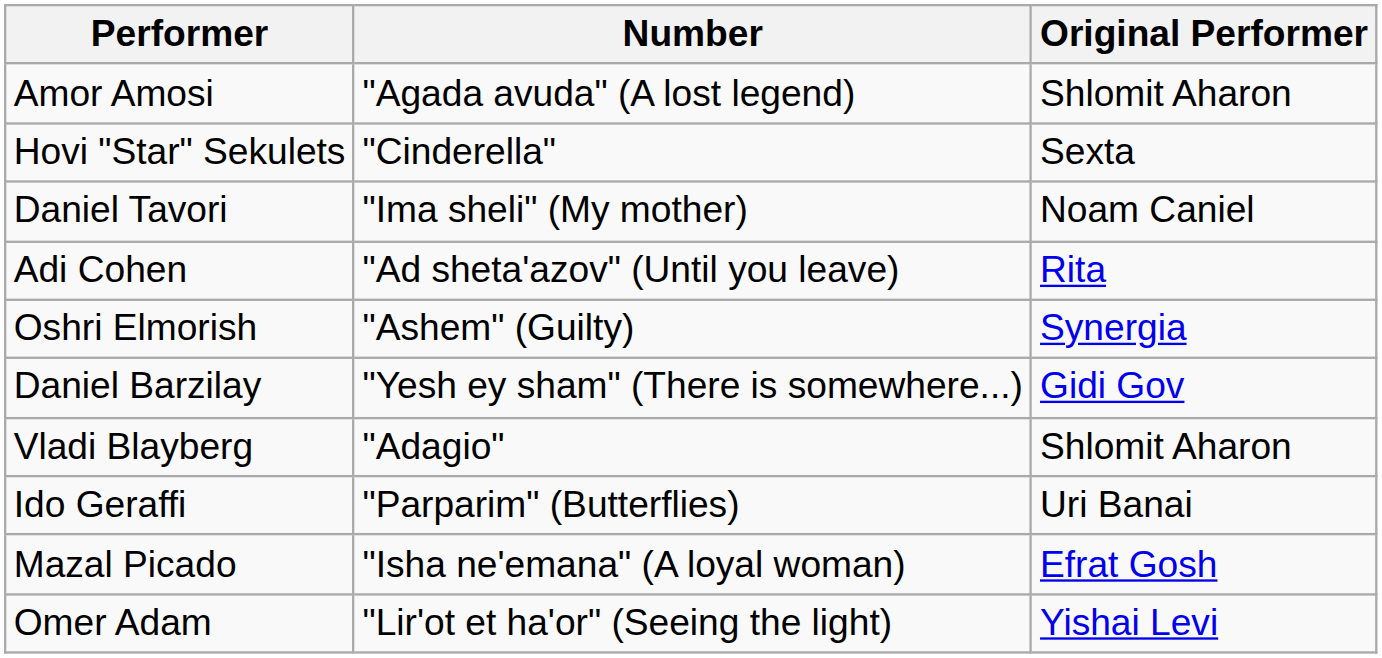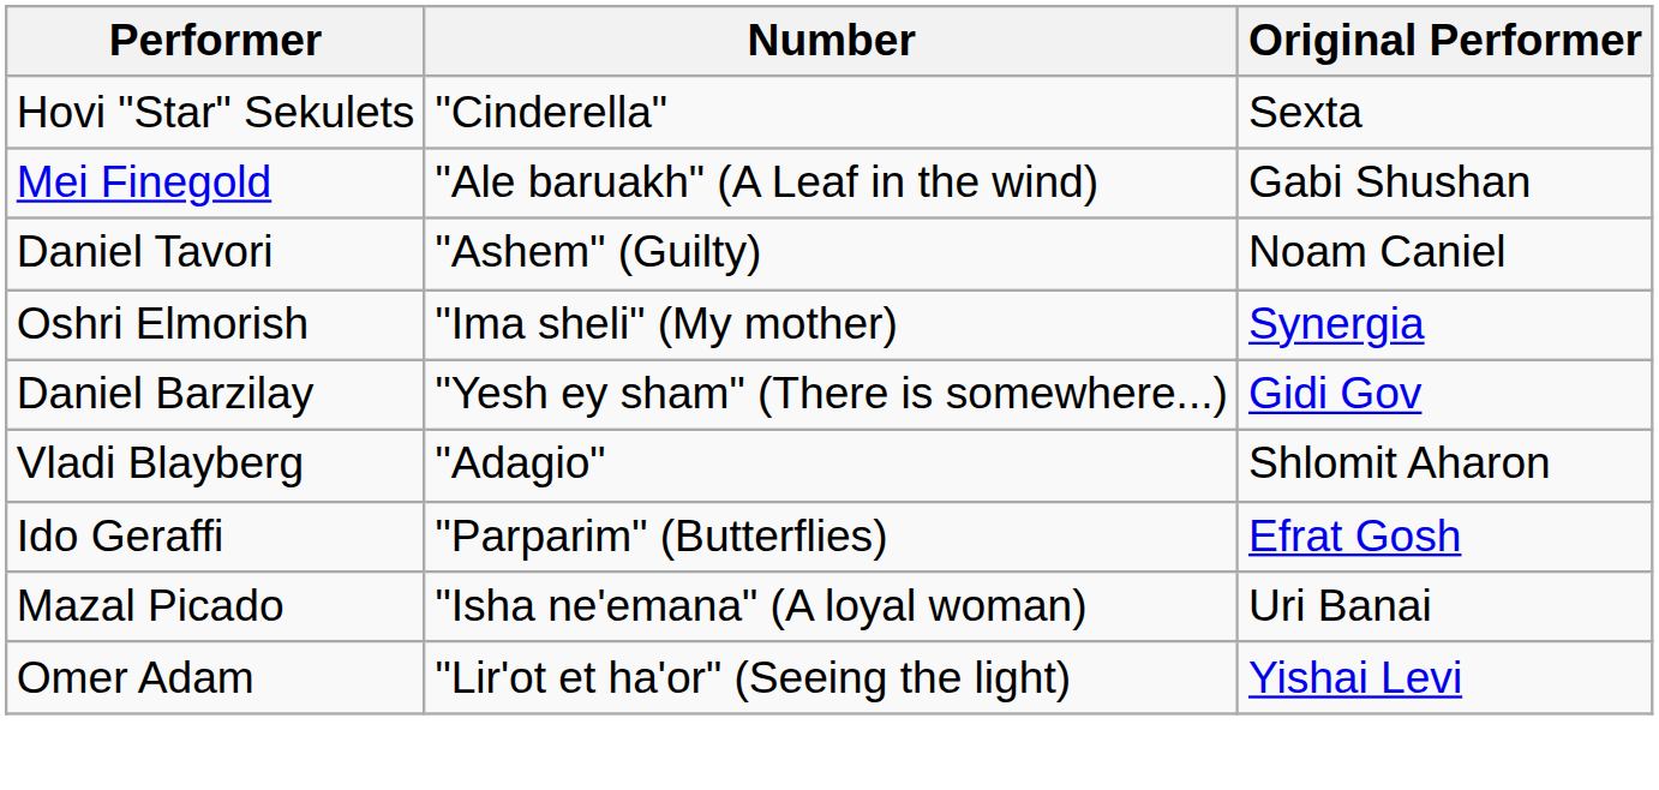- row: Amor Amosi | "Agada avuda" (A lost legend) | Shlomit Aharon
+ row: Mei Finegold | "Ale baruakh" (A Leaf in the wind) | Gabi Shushan
Daniel Tavori | Number: "Ima sheli" (My mother) -> "Ashem" (Guilty)
- row: Adi Cohen | "Ad sheta'azov" (Until you leave) | Rita
Oshri Elmorish | Number: "Ashem" (Guilty) -> "Ima sheli" (My mother)
Ido Geraffi | Original Performer: Uri Banai -> Efrat Gosh
Mazal Picado | Original Performer: Efrat Gosh -> Uri Banai
